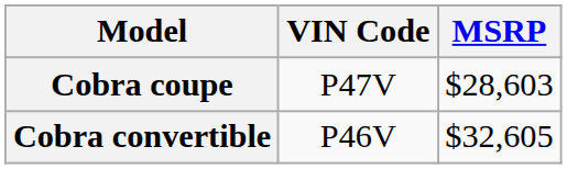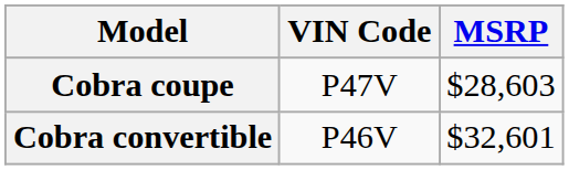Cobra convertible | MSRP: $32,605 -> $32,601
